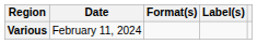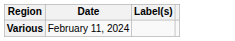- column: Format(s)
